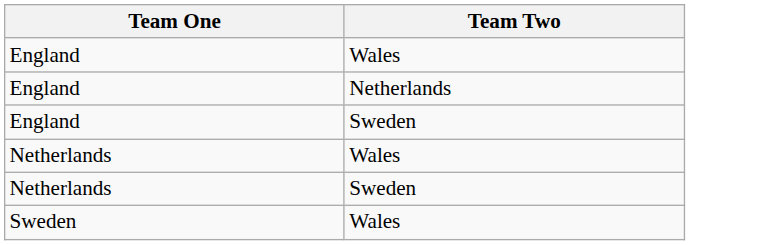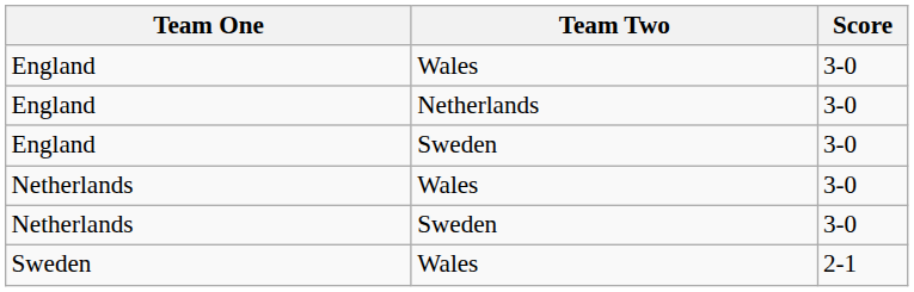+ column: Score | 3-0 | 3-0 | 3-0 | 3-0 | 3-0 | 2-1
